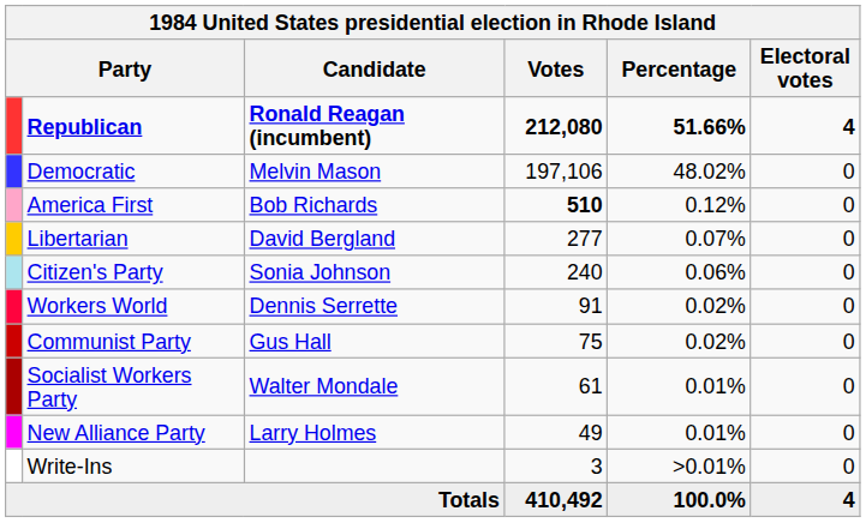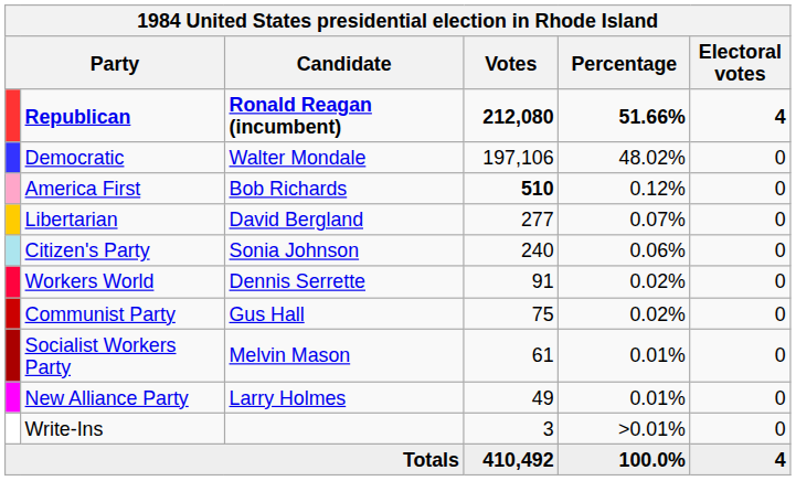Democratic | Candidate: Melvin Mason -> Walter Mondale
Socialist Workers Party | Candidate: Walter Mondale -> Melvin Mason
